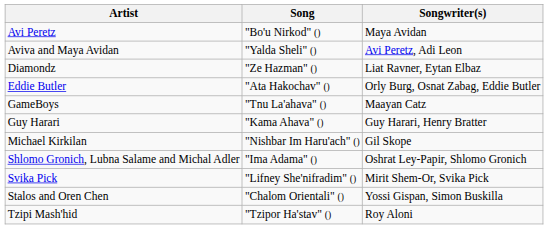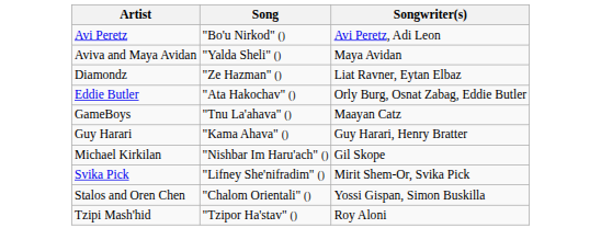Avi Peretz | Songwriter(s): Maya Avidan -> Avi Peretz, Adi Leon
Aviva and Maya Avidan | Songwriter(s): Avi Peretz, Adi Leon -> Maya Avidan
- row: Shlomo Gronich, Lubna Salame and Michal Adler | "Ima Adama" () | Oshrat Ley-Papir, Shlomo Gronich
